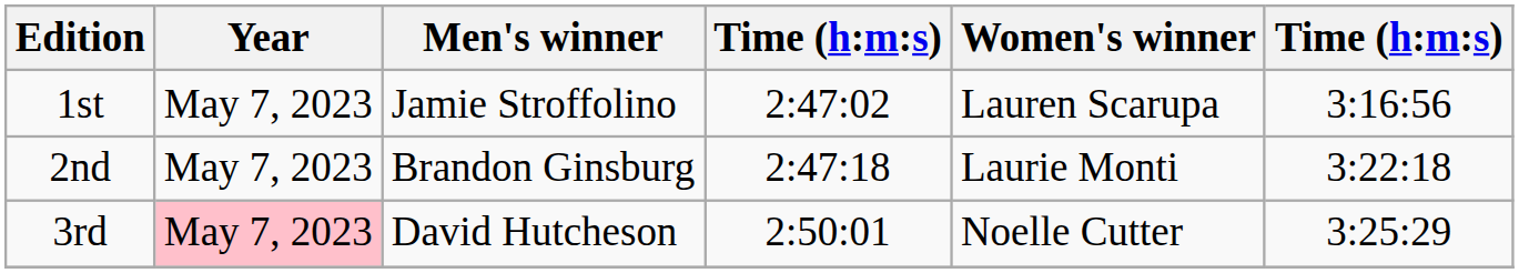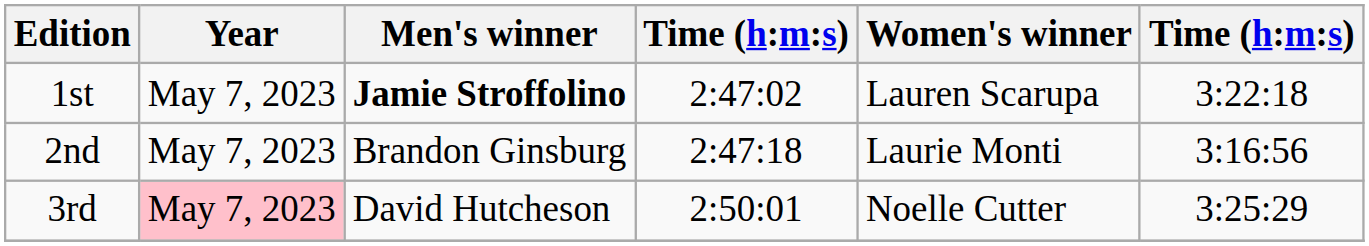1st | Men's winner: normal -> bold
1st | column 6: 3:16:56 -> 3:22:18
2nd | column 6: 3:22:18 -> 3:16:56
